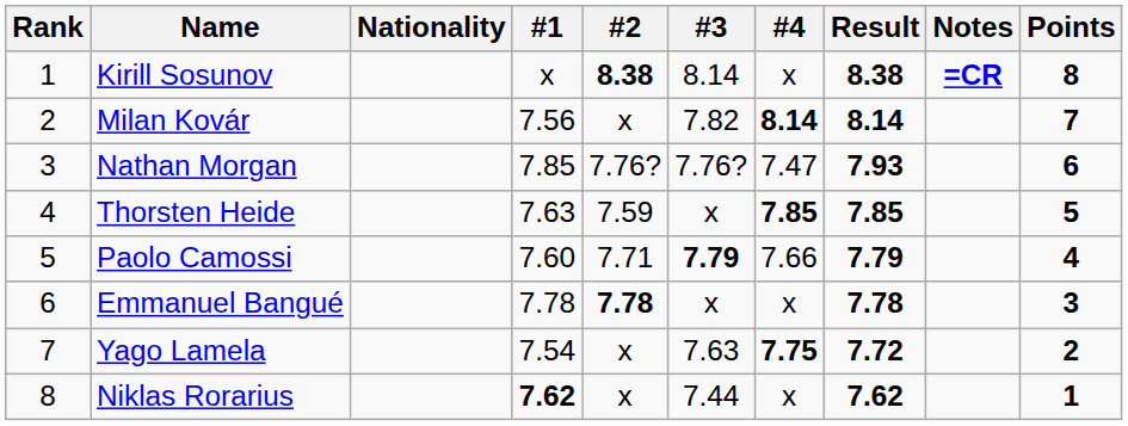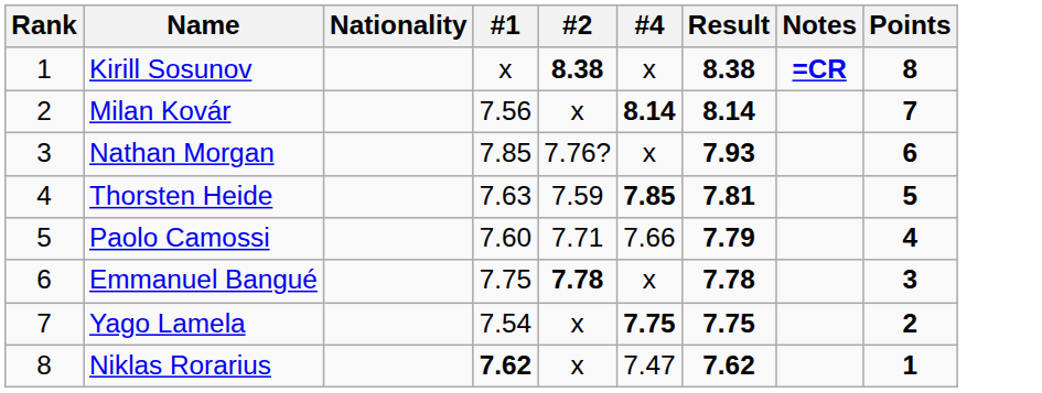- column: #3 | 8.14 | 7.82 | 7.76? | x | 7.79 | x | 7.63 | 7.44
Nathan Morgan | #4: 7.47 -> x
Thorsten Heide | Result: 7.85 -> 7.81
Emmanuel Bangué | #1: 7.78 -> 7.75
Yago Lamela | Result: 7.72 -> 7.75
Niklas Rorarius | #4: x -> 7.47
